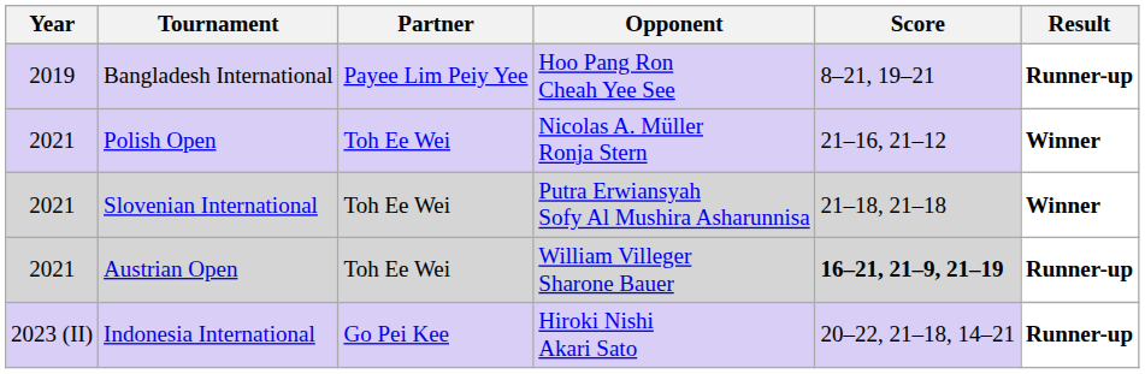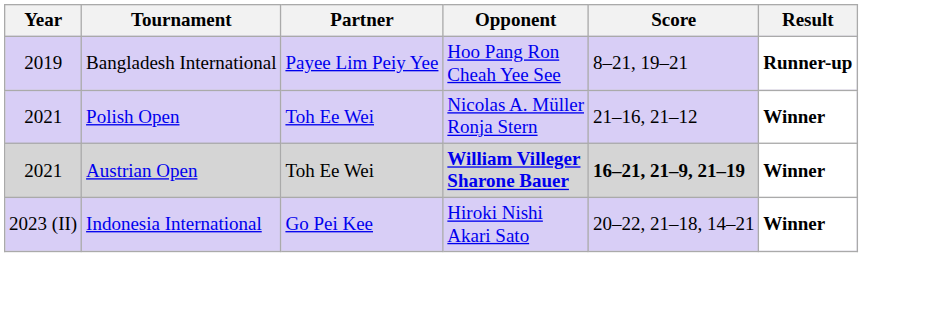- row: 2021 | Slovenian International | Toh Ee Wei | Putra Erwiansyah Sofy Al Mushira Asharunnisa | 21–18, 21–18 | Winner
Austrian Open | Opponent: normal -> bold
Austrian Open | Result: Runner-up -> Winner
Indonesia International | Result: Runner-up -> Winner
